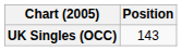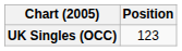UK Singles (OCC) | Position: 143 -> 123
